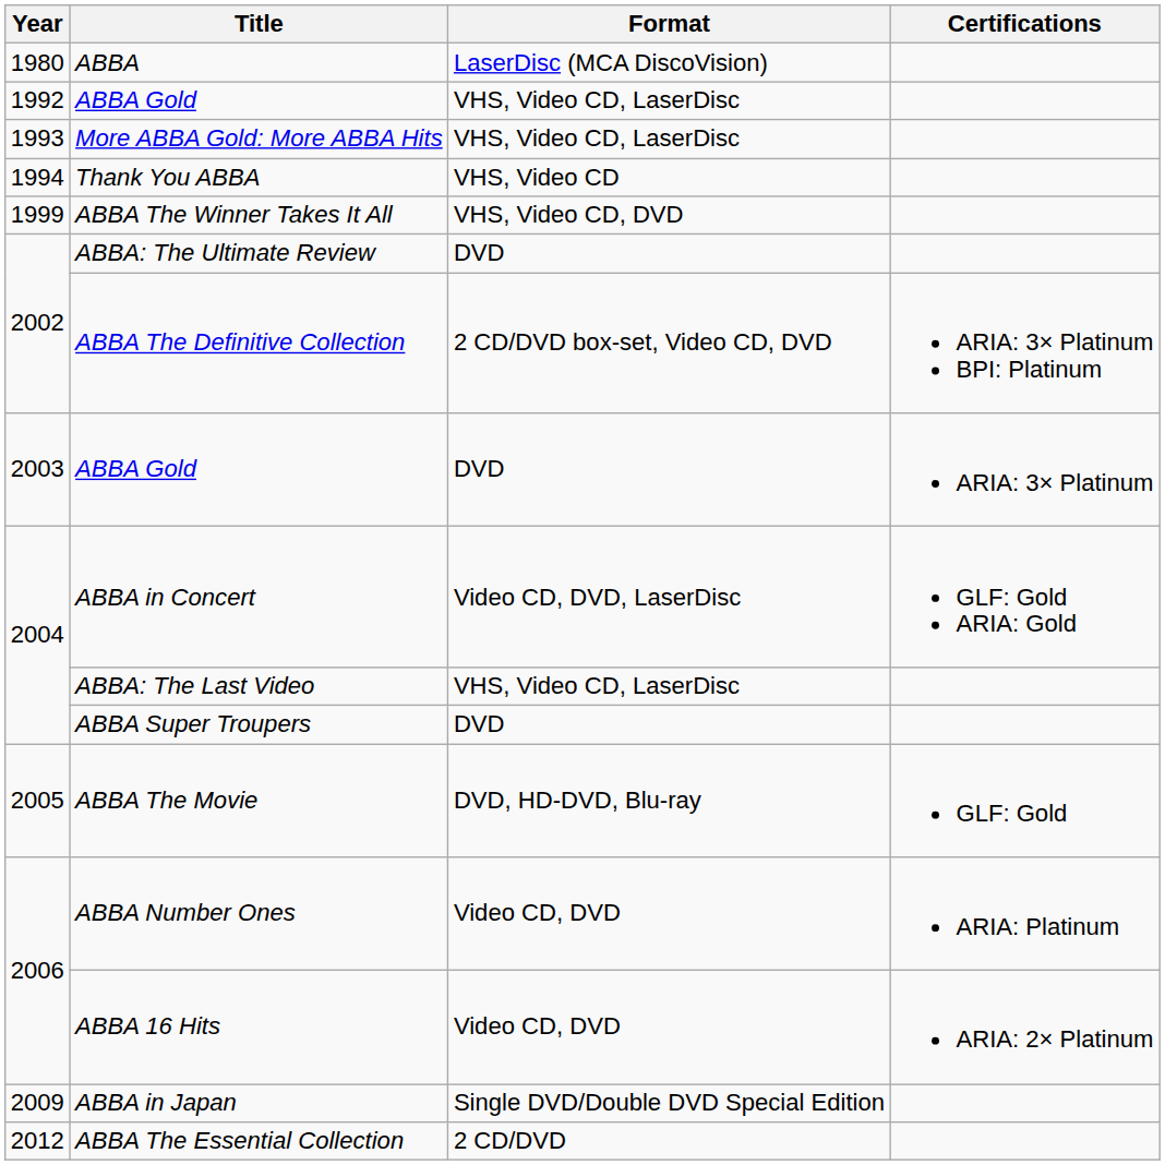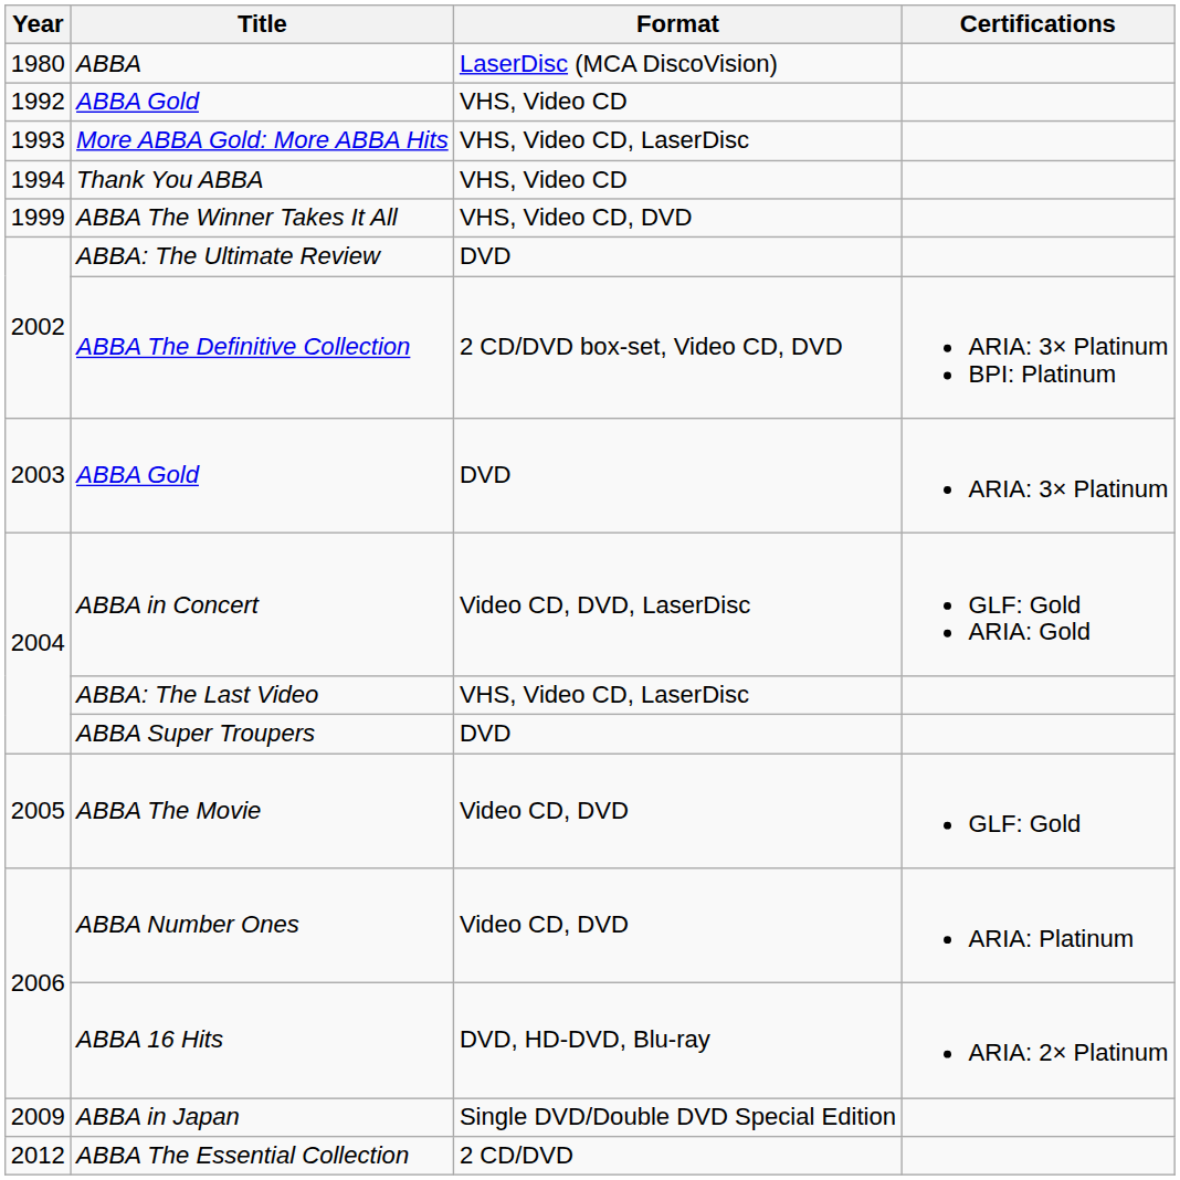1992 / ABBA Gold | Format: VHS, Video CD, LaserDisc -> VHS, Video CD
ABBA The Movie | Format: DVD, HD-DVD, Blu-ray -> Video CD, DVD
ABBA 16 Hits | Format: Video CD, DVD -> DVD, HD-DVD, Blu-ray
